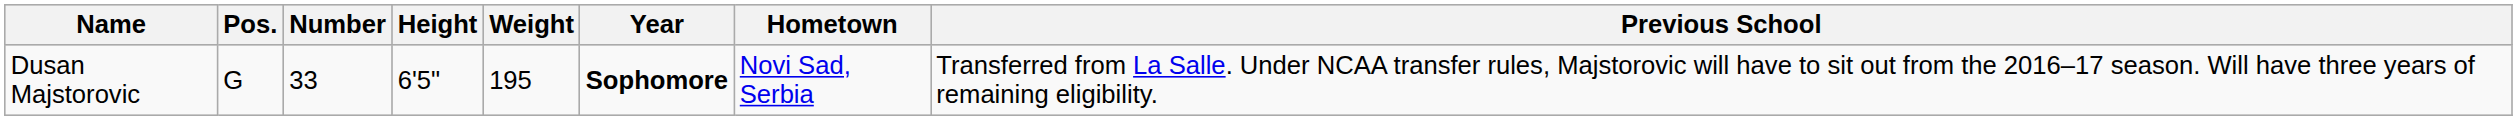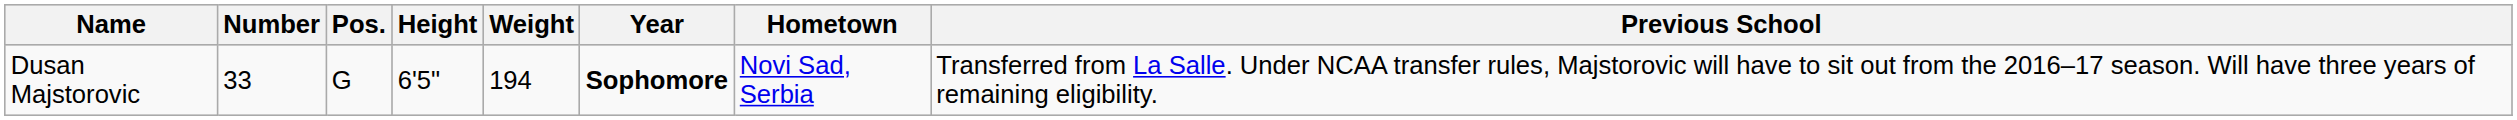columns swapped: Number <-> Pos.
Dusan Majstorovic | Weight: 195 -> 194
